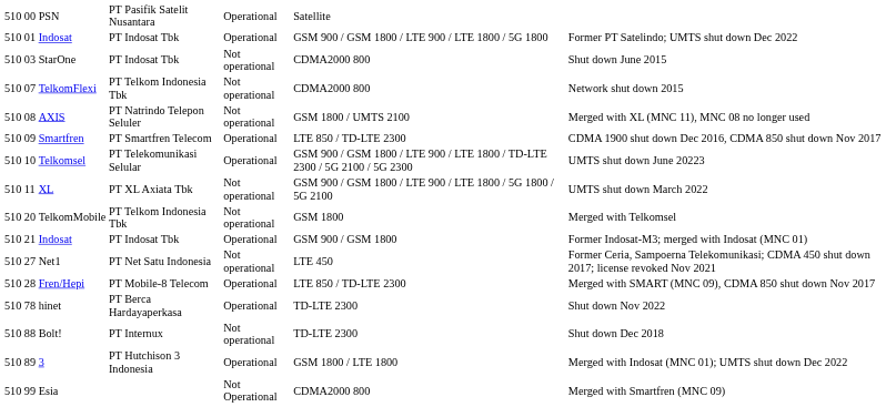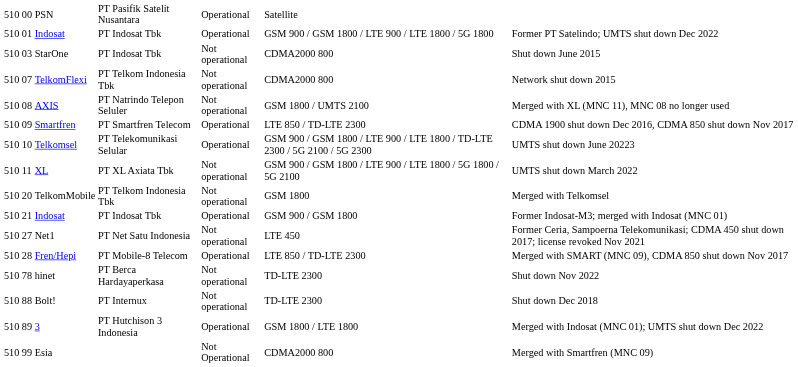hinet | column 5: Operational -> Not operational
